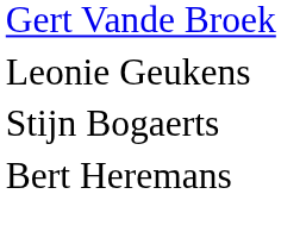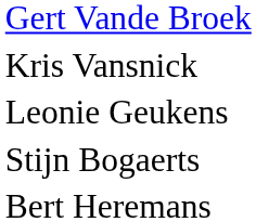+ row: Kris Vansnick
